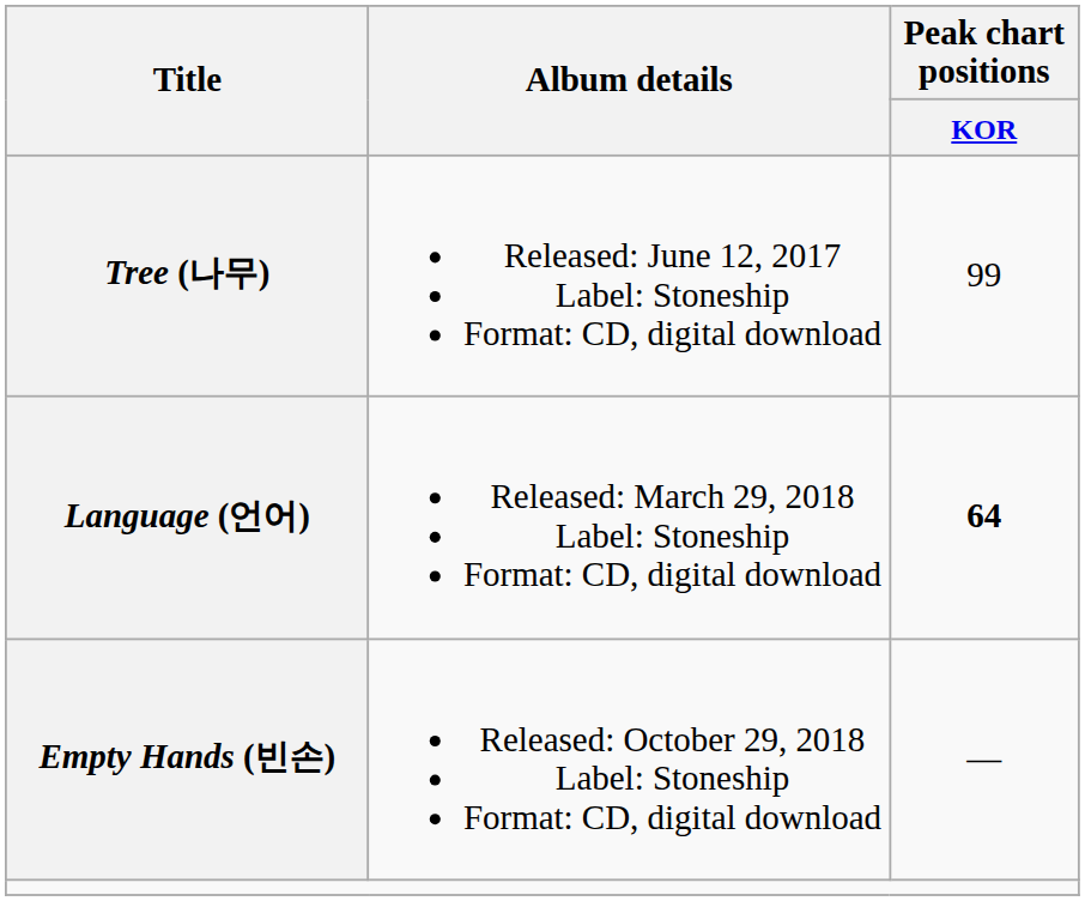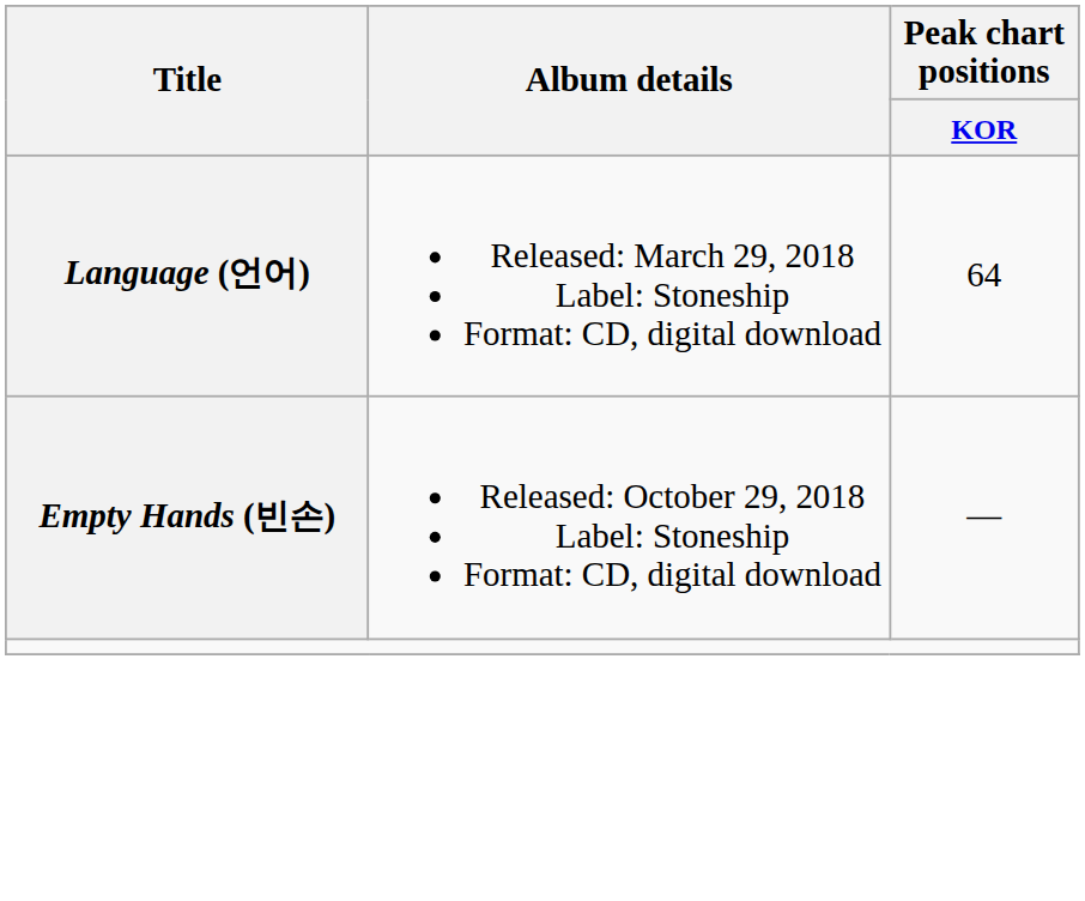- row: Tree (나무) | Released: June 12, 2017 Label: Stoneship Format: CD, digital download | 99
Language (언어) | Peak chart positions / KOR: bold -> normal
